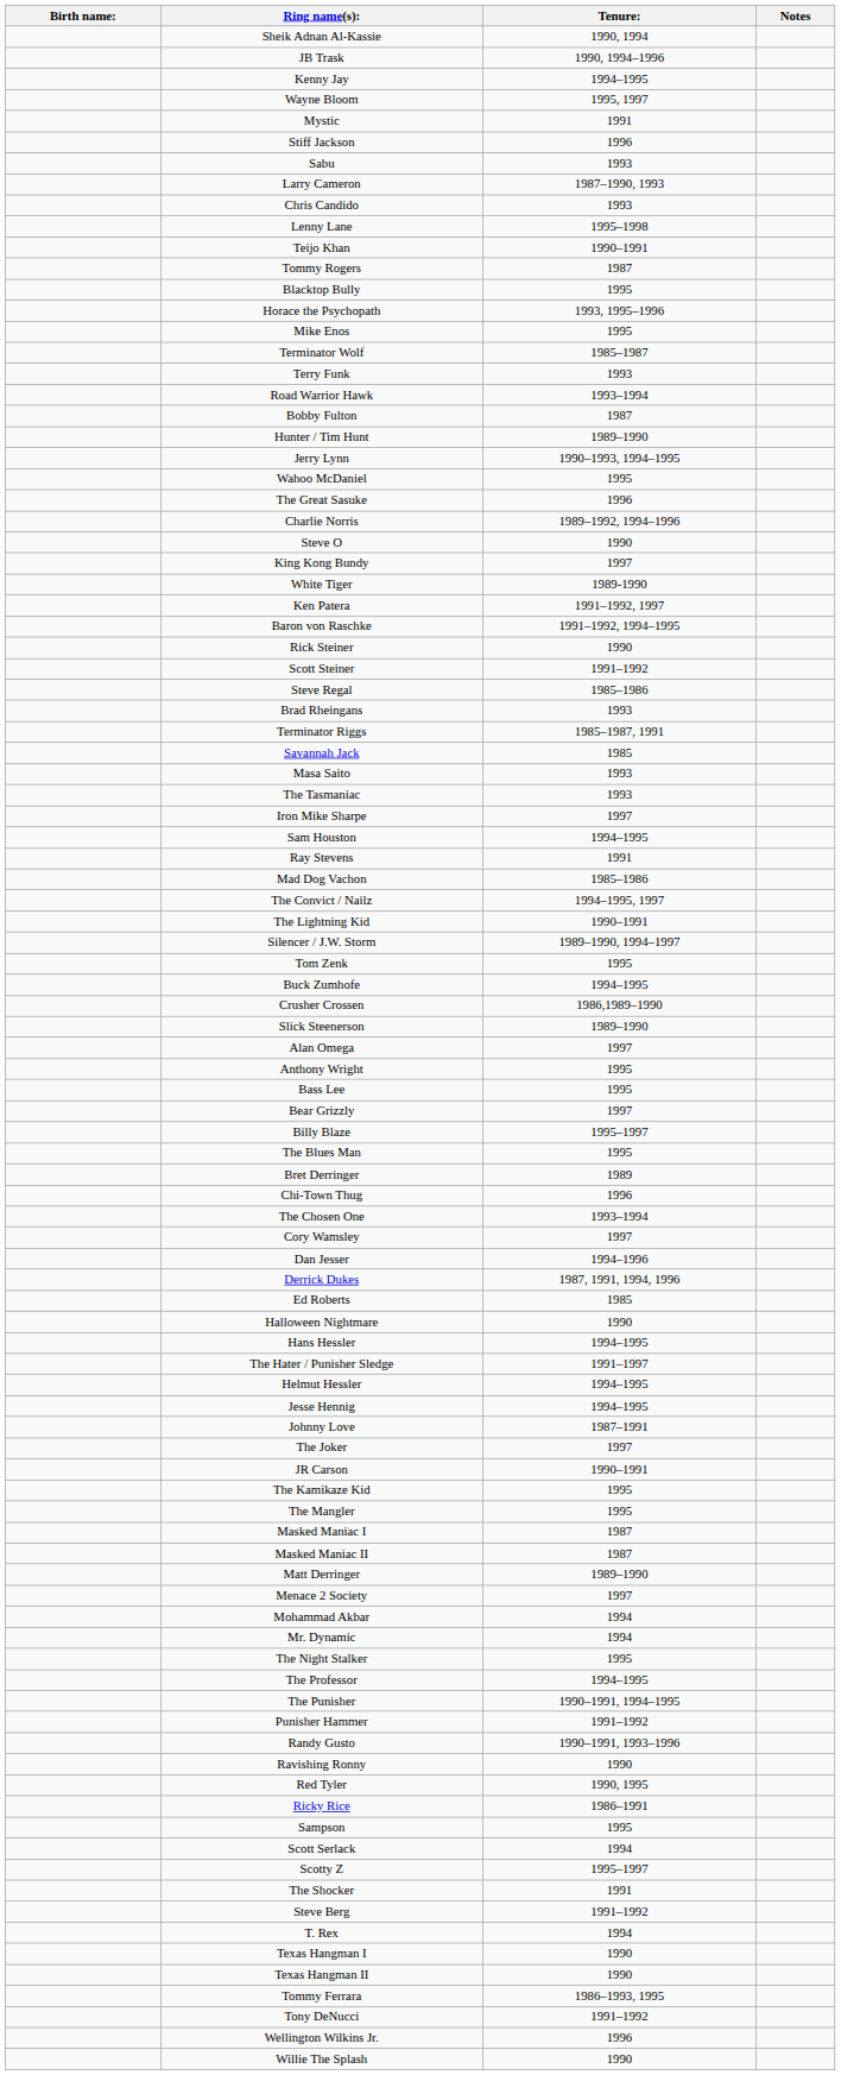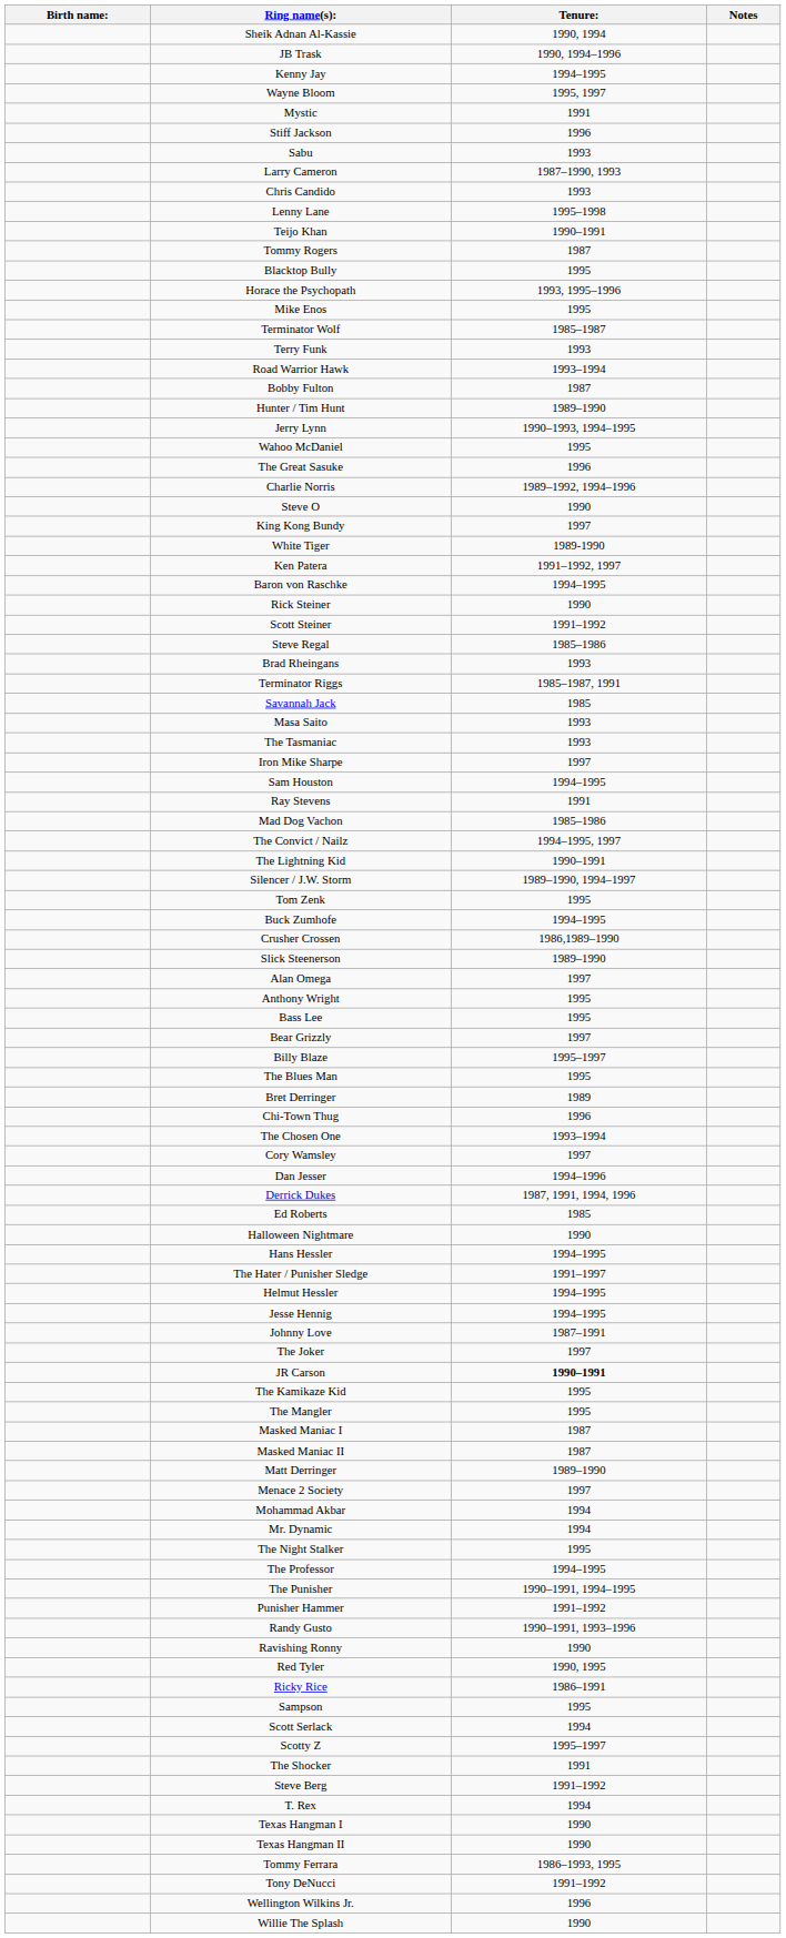Baron von Raschke | Tenure:: 1991–1992, 1994–1995 -> 1994–1995
JR Carson | Tenure:: normal -> bold
